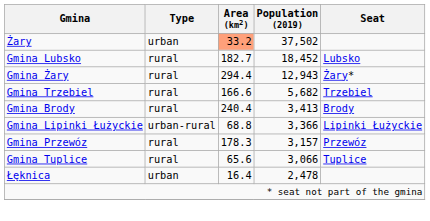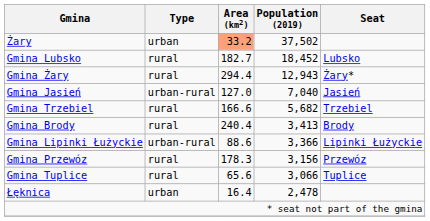+ row: Gmina Jasień | urban-rural | 127.0 | 7,040 | Jasień
Gmina Lipinki Łużyckie | Area (km2): 68.8 -> 88.6
Gmina Przewóz | Population (2019): 3,157 -> 3,156
